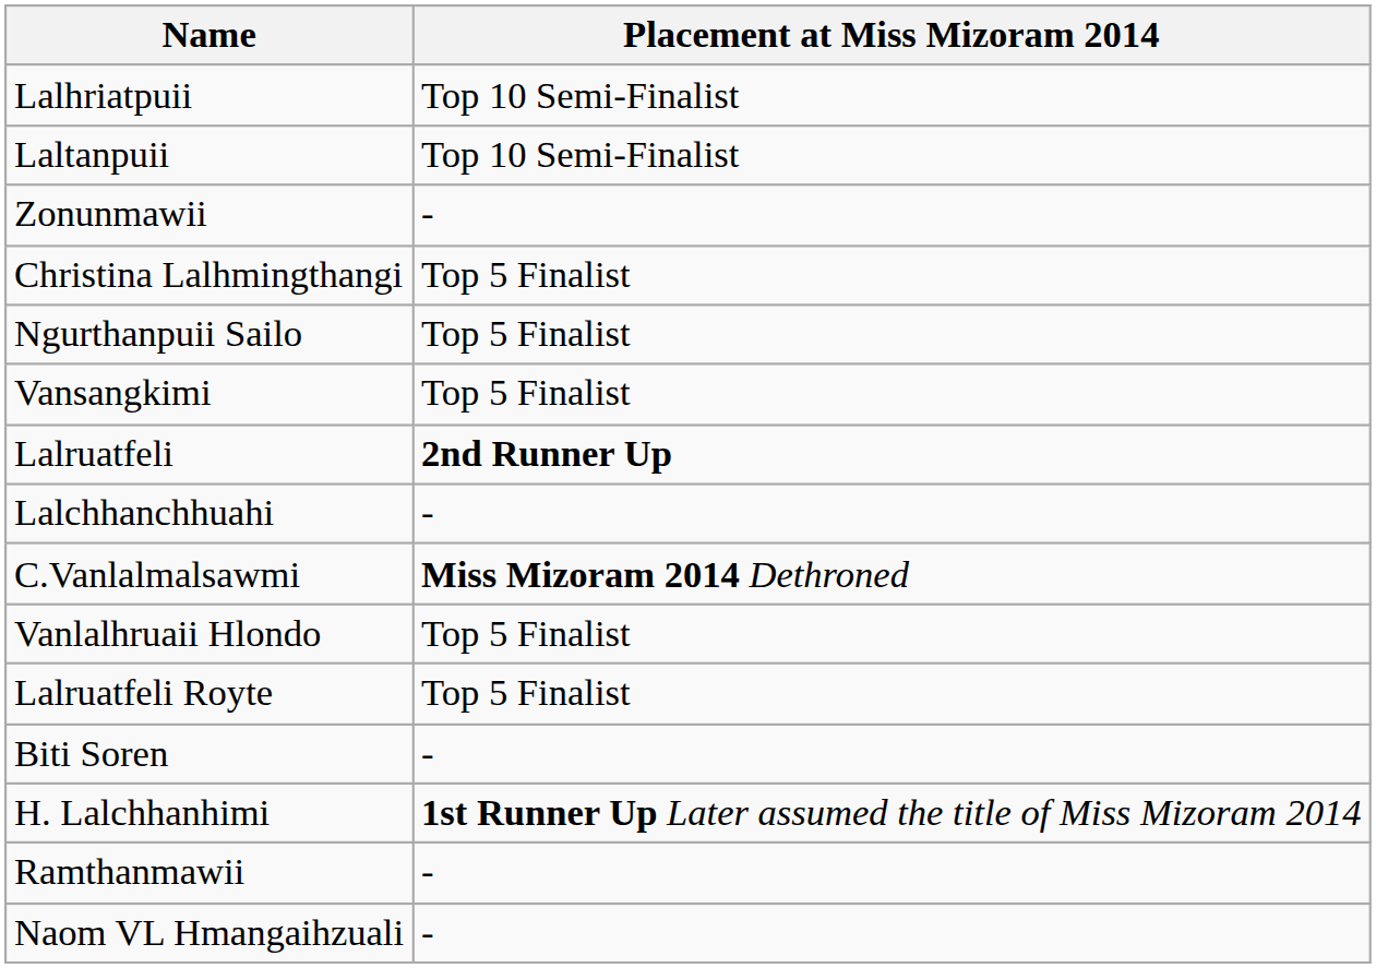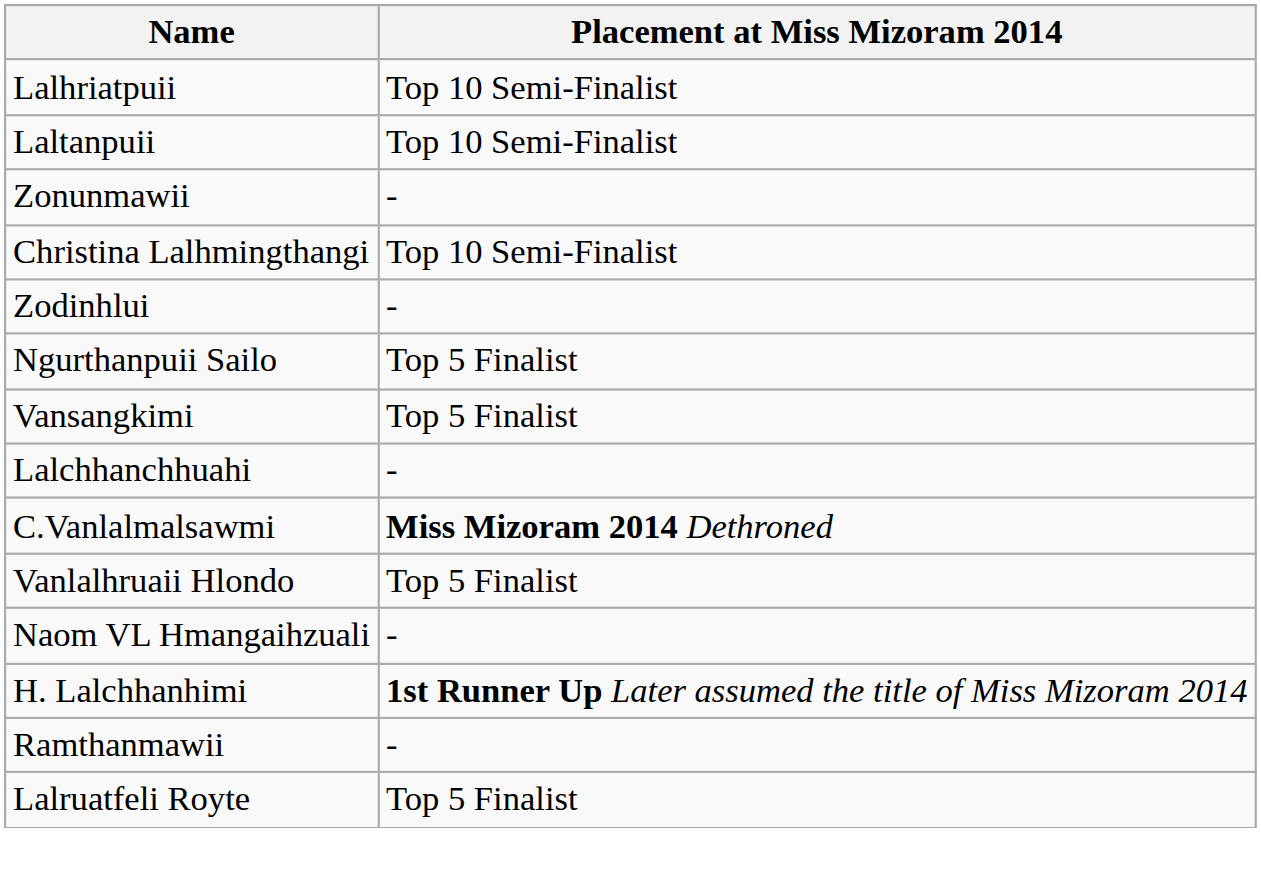Christina Lalhmingthangi | Placement at Miss Mizoram 2014: Top 5 Finalist -> Top 10 Semi-Finalist
+ row: Zodinhlui | -
- row: Lalruatfeli | 2nd Runner Up
rows swapped: Lalruatfeli Royte <-> Naom VL Hmangaihzuali
- row: Biti Soren | -
